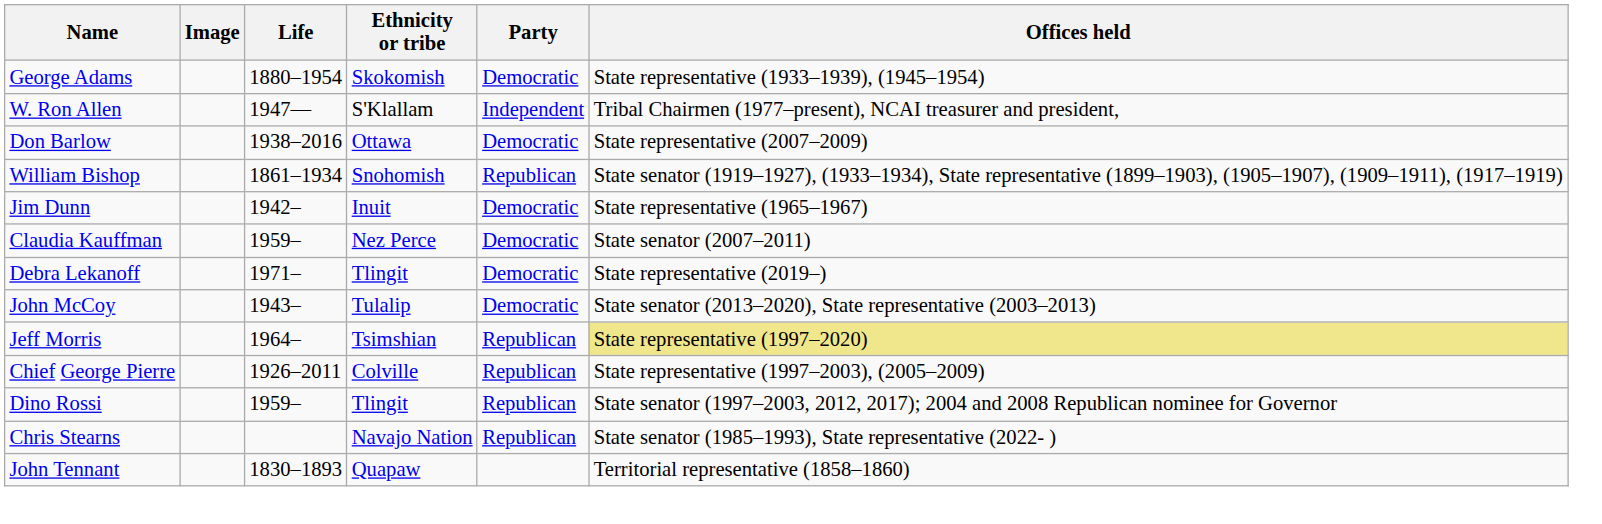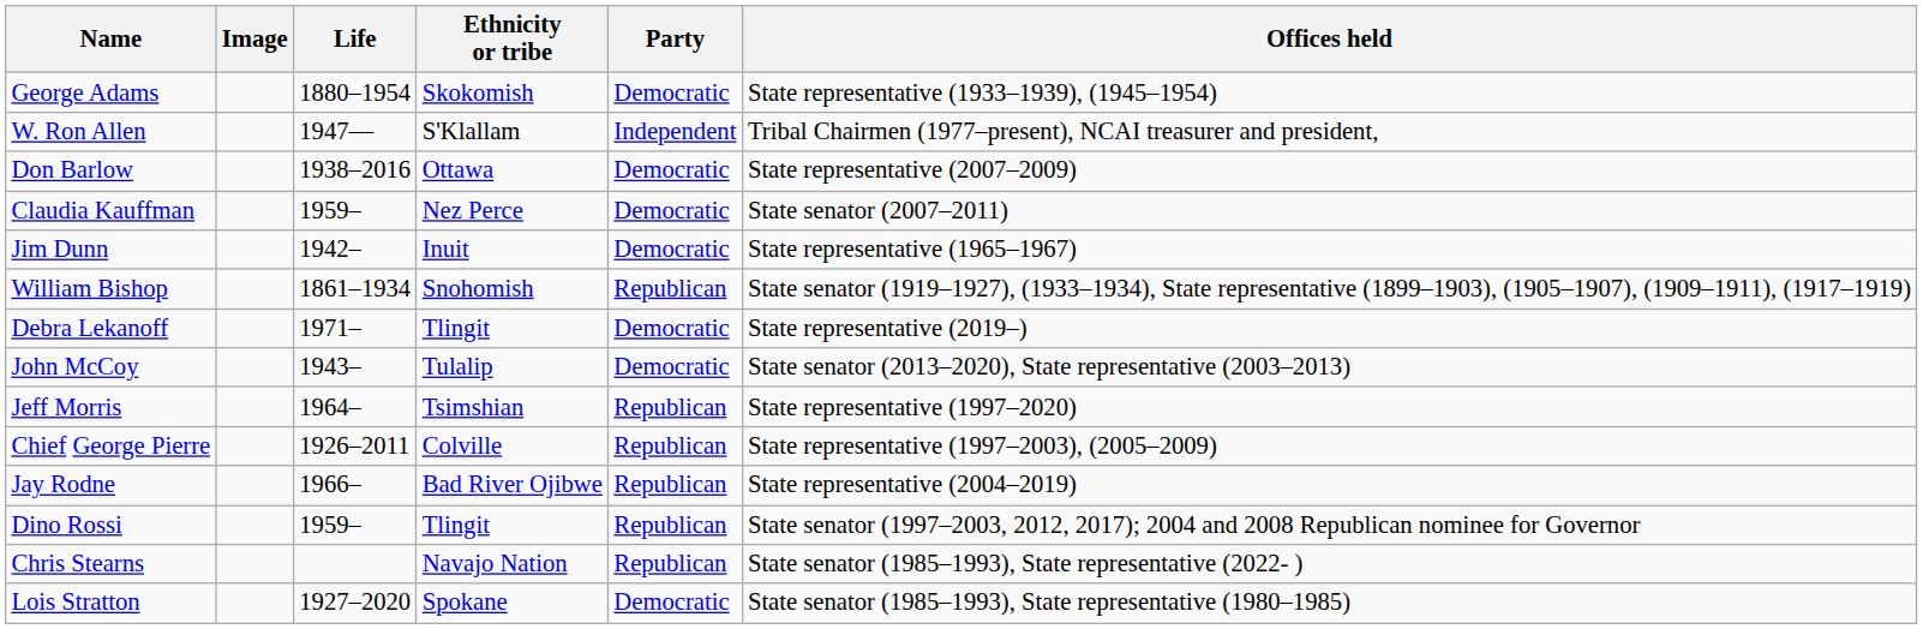rows swapped: William Bishop <-> Claudia Kauffman
Jeff Morris | Offices held: khaki background -> no background
+ row: Jay Rodne | 1966– | Bad River Ojibwe | Republican | State representative (2004–2019)
+ row: Lois Stratton | 1927–2020 | Spokane | Democratic | State senator (1985–1993), State representative (1980–1985)
- row: John Tennant | 1830–1893 | Quapaw | Territorial representative (1858–1860)
